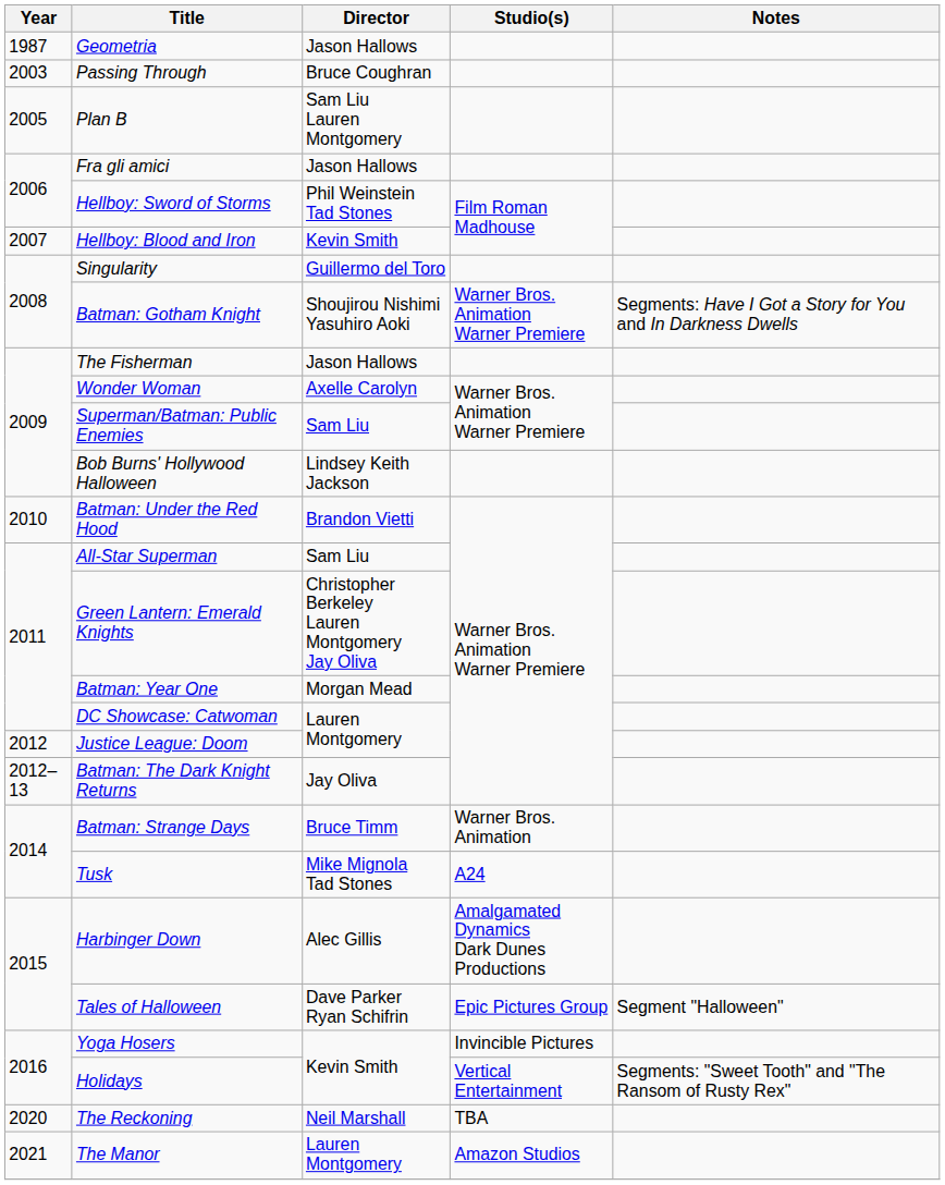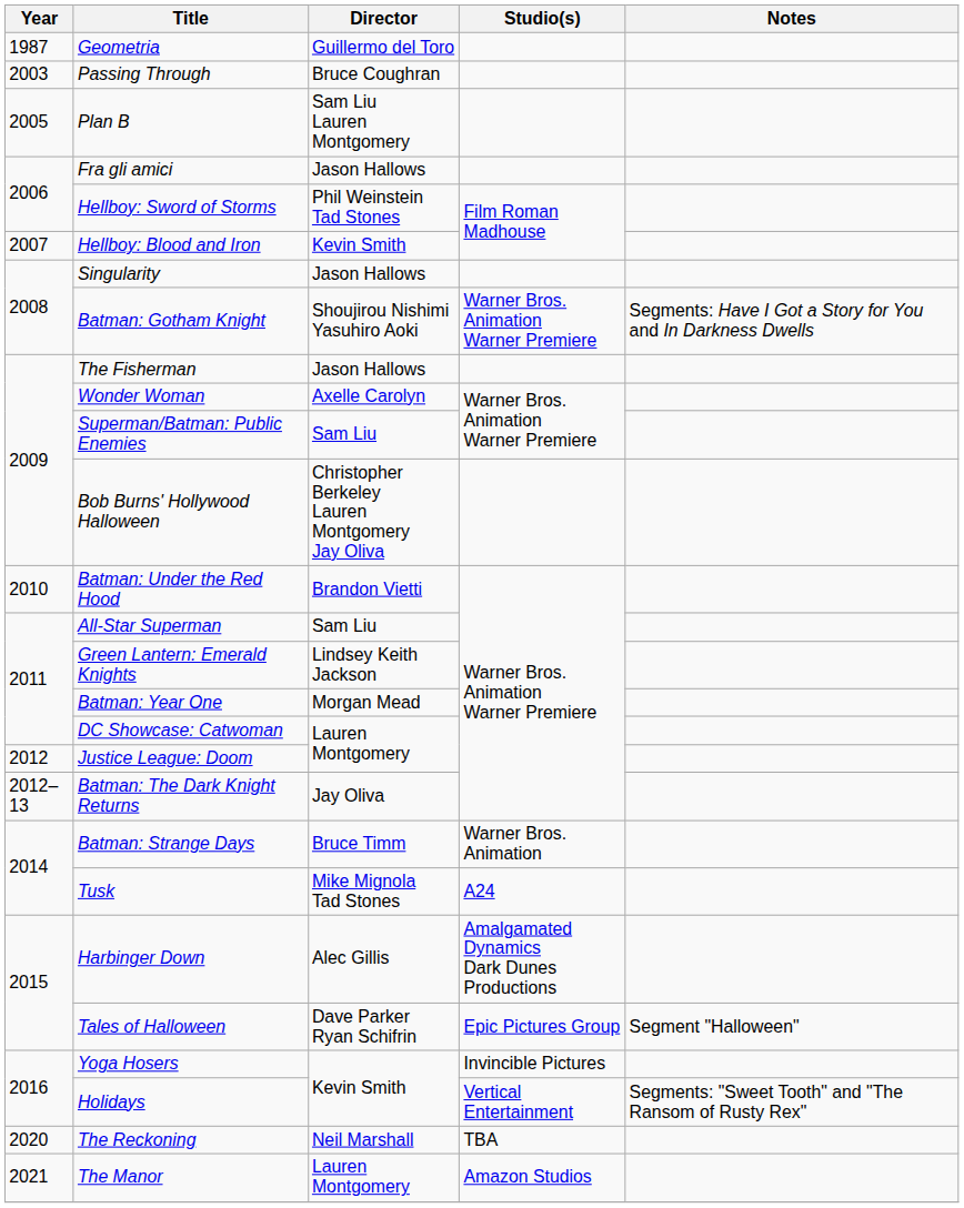Geometria | Director: Jason Hallows -> Guillermo del Toro
Singularity | Director: Guillermo del Toro -> Jason Hallows
Bob Burns' Hollywood Halloween | Director: Lindsey Keith Jackson -> Christopher Berkeley Lauren Montgomery Jay Oliva
Green Lantern: Emerald Knights | Director: Christopher Berkeley Lauren Montgomery Jay Oliva -> Lindsey Keith Jackson
